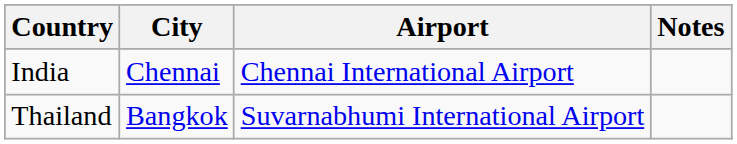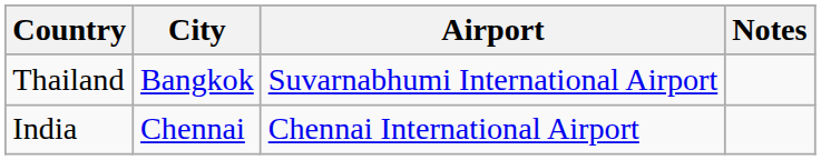rows swapped: India <-> Thailand
